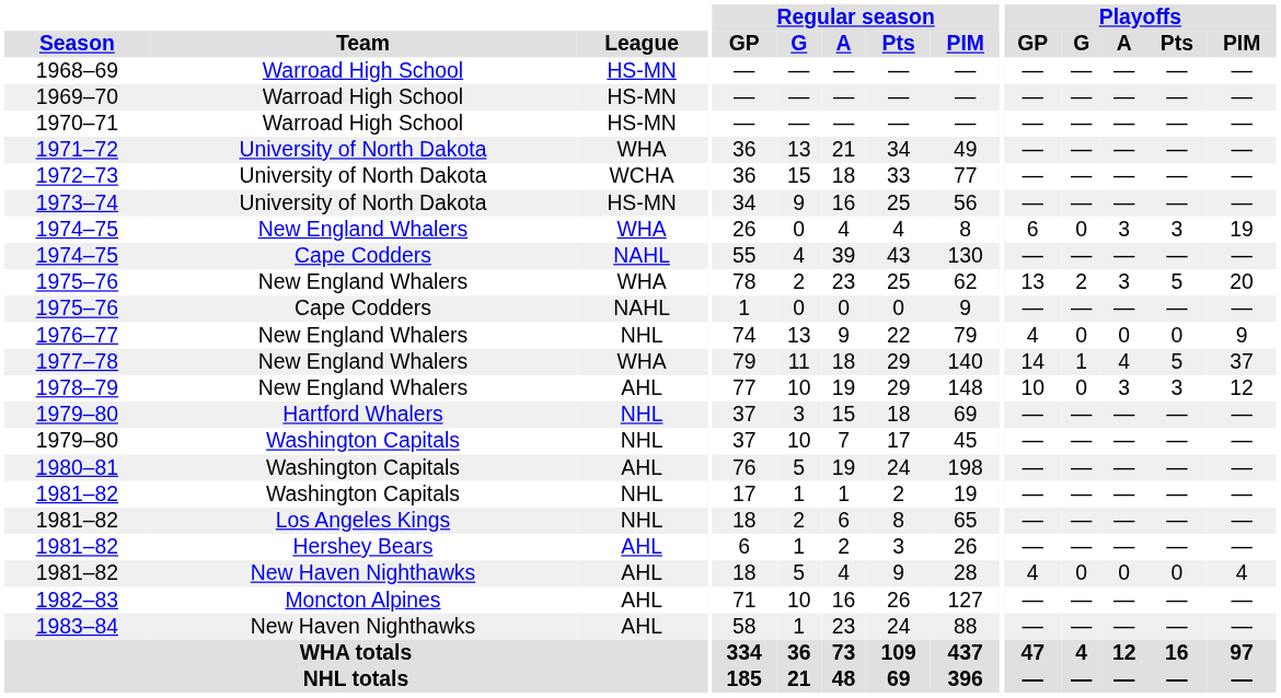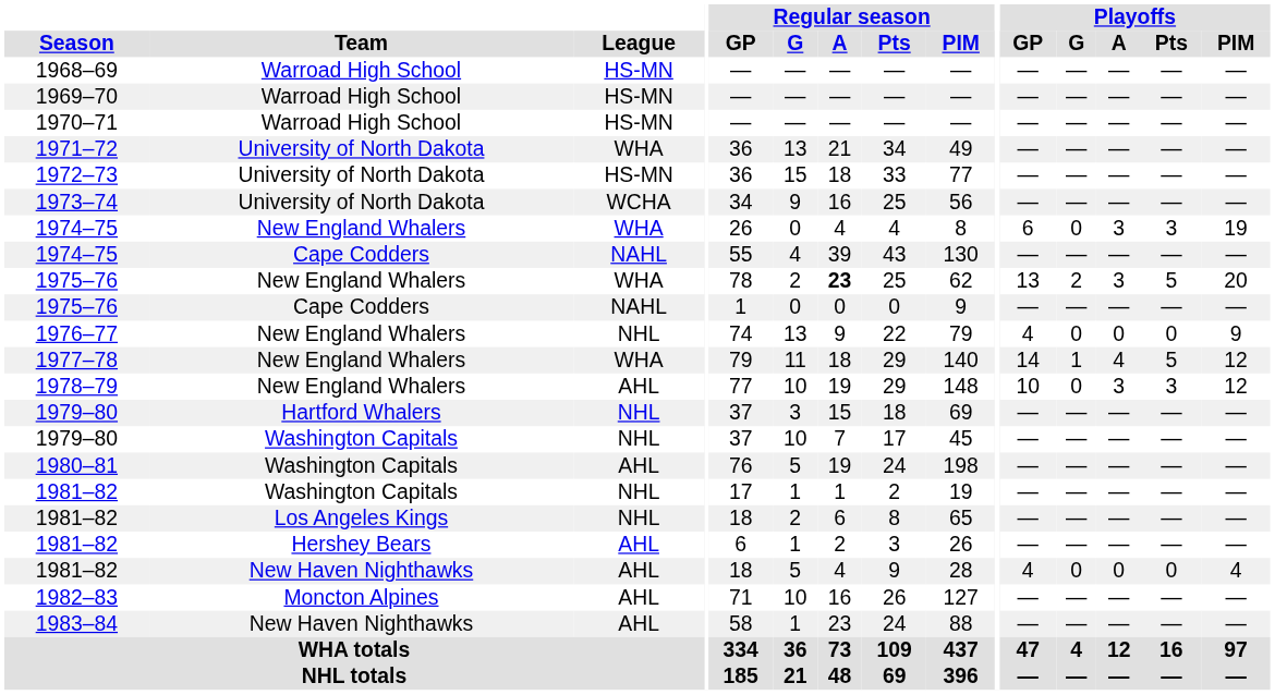1972–73 | League: WCHA -> HS-MN
1973–74 | League: HS-MN -> WCHA
1975–76 / New England Whalers | Regular season / A: normal -> bold
1977–78 | Playoffs / PIM: 37 -> 12
